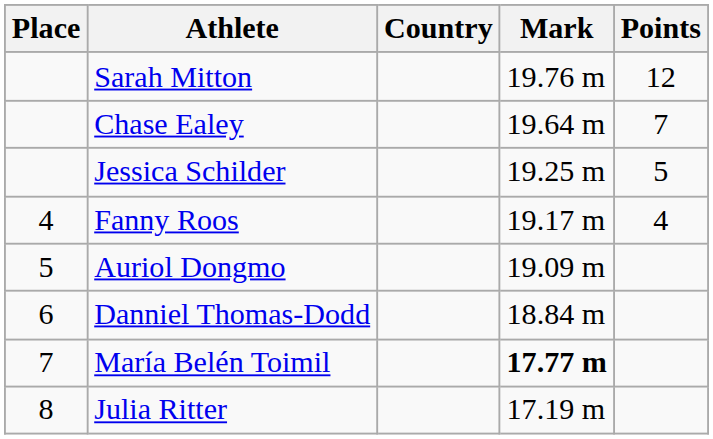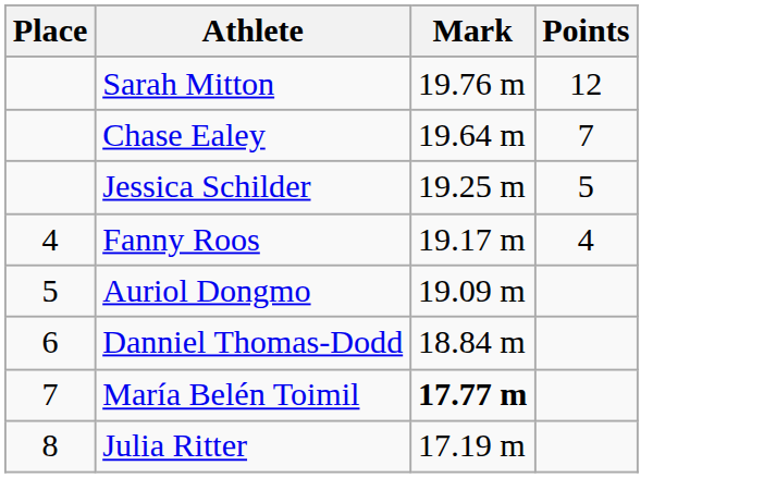- column: Country
